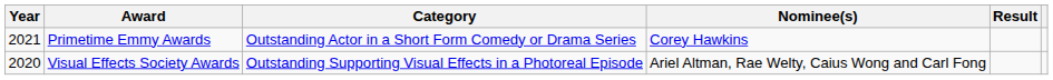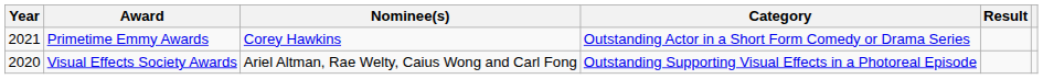columns swapped: Category <-> Nominee(s)
